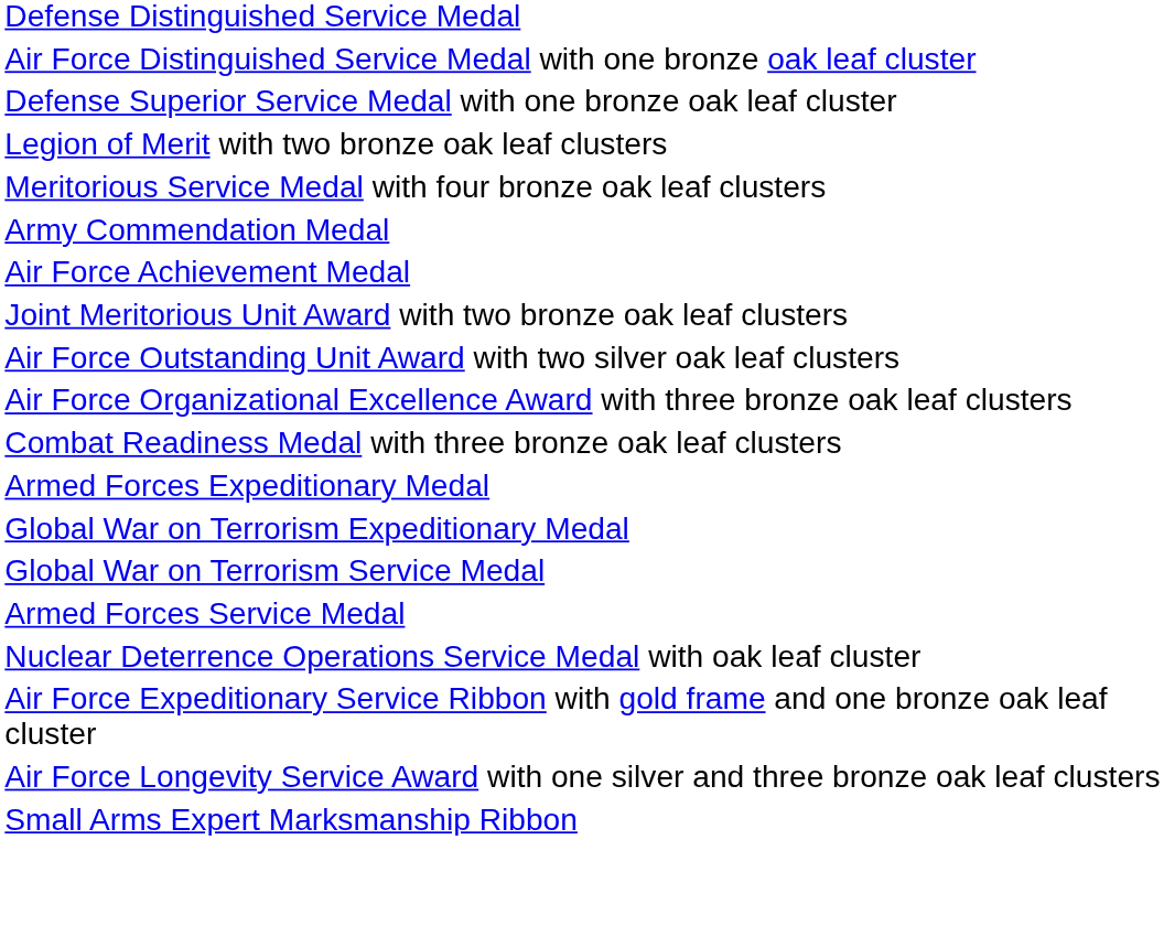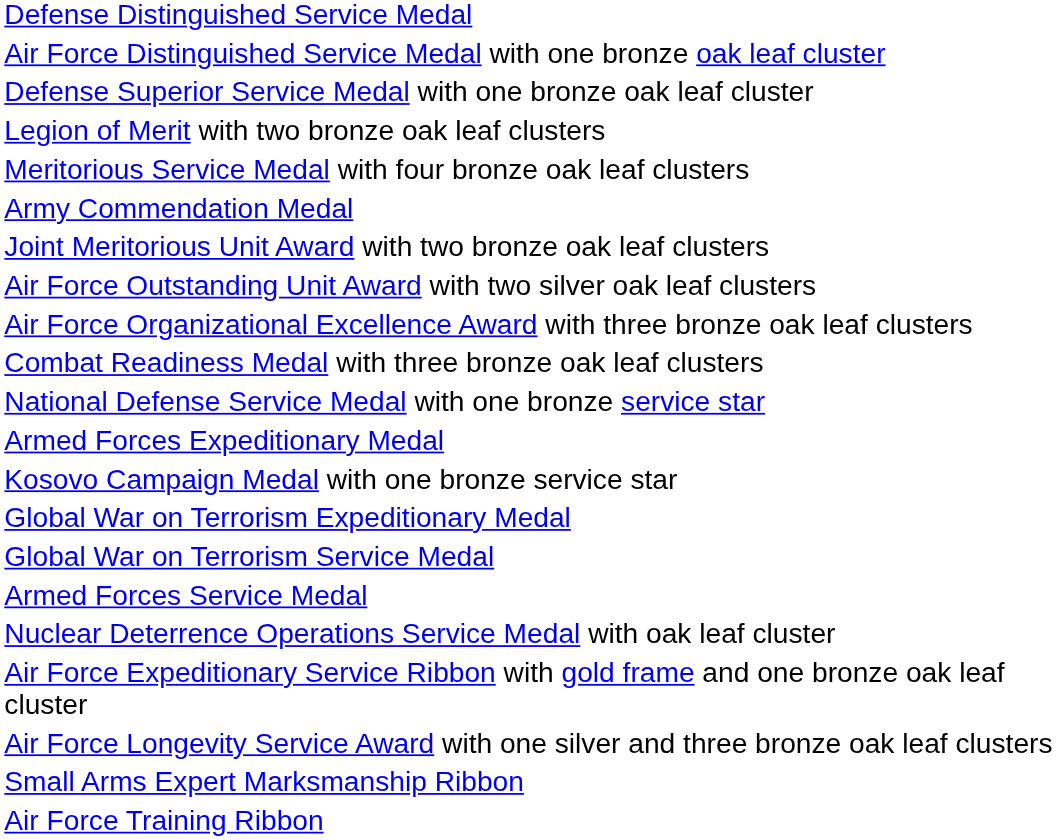- row: Air Force Achievement Medal
+ row: National Defense Service Medal with one bronze service star
+ row: Kosovo Campaign Medal with one bronze service star
+ row: Air Force Training Ribbon
